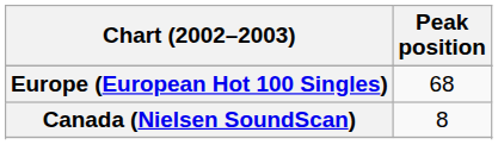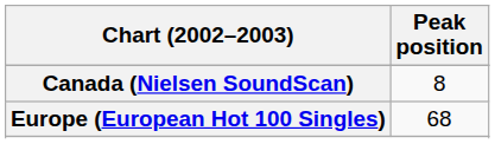rows swapped: Canada (Nielsen SoundScan) <-> Europe (European Hot 100 Singles)
